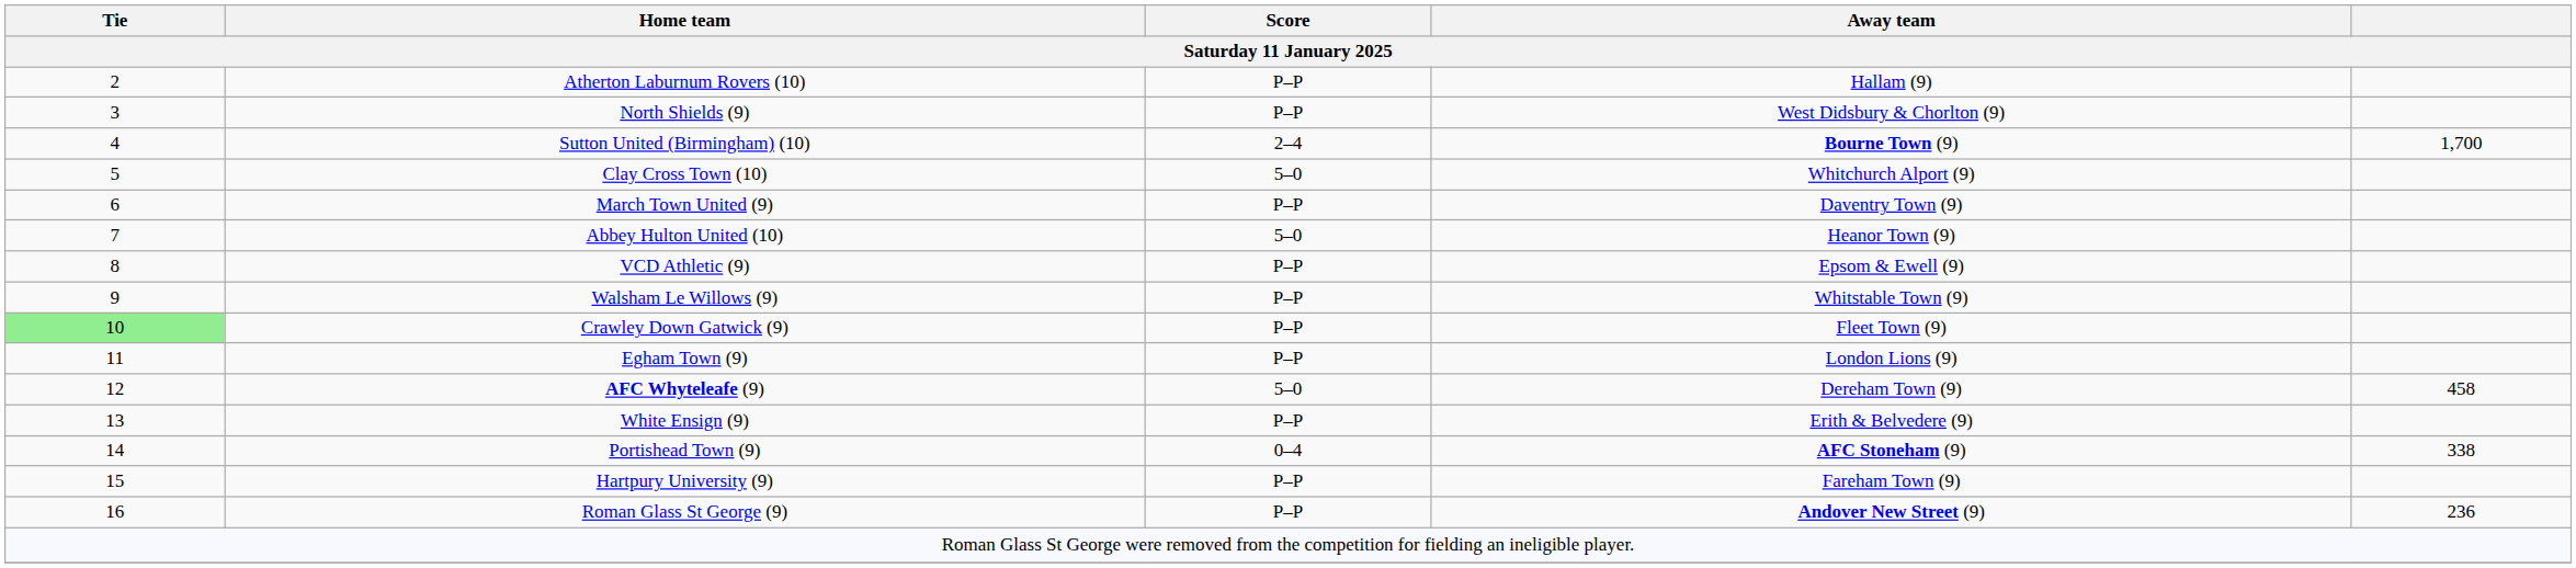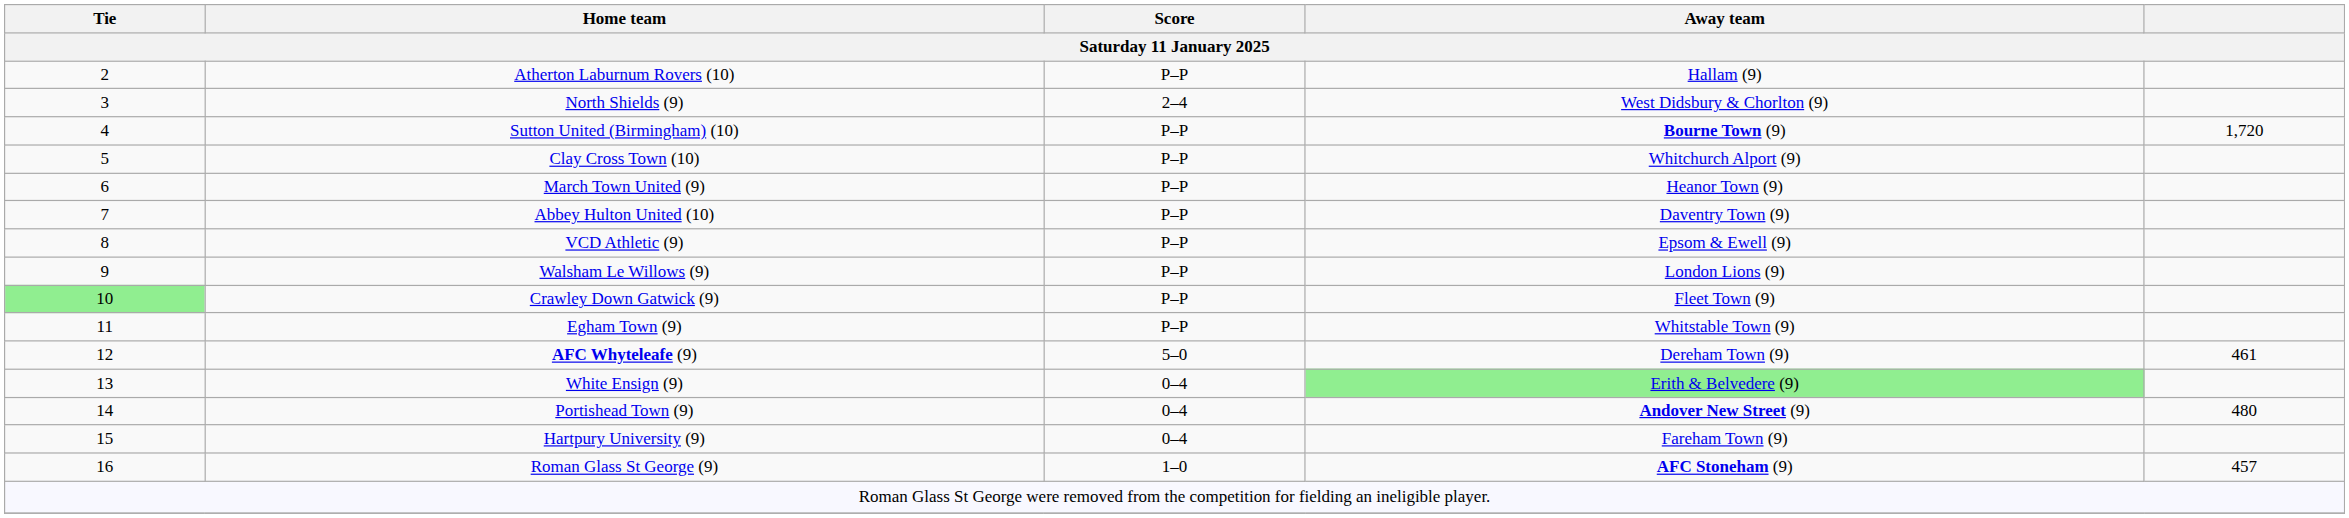North Shields (9) | Score: P–P -> 2–4
Sutton United (Birmingham) (10) | Score: 2–4 -> P–P
Sutton United (Birmingham) (10) | column 5: 1,700 -> 1,720
Clay Cross Town (10) | Score: 5–0 -> P–P
March Town United (9) | Away team: Daventry Town (9) -> Heanor Town (9)
Abbey Hulton United (10) | Score: 5–0 -> P–P
Abbey Hulton United (10) | Away team: Heanor Town (9) -> Daventry Town (9)
Walsham Le Willows (9) | Away team: Whitstable Town (9) -> London Lions (9)
Egham Town (9) | Away team: London Lions (9) -> Whitstable Town (9)
AFC Whyteleafe (9) | column 5: 458 -> 461
White Ensign (9) | Score: P–P -> 0–4
White Ensign (9) | Away team: no background -> lightgreen background
Portishead Town (9) | Away team: AFC Stoneham (9) -> Andover New Street (9)
Portishead Town (9) | column 5: 338 -> 480
Hartpury University (9) | Score: P–P -> 0–4
Roman Glass St George (9) | Score: P–P -> 1–0
Roman Glass St George (9) | Away team: Andover New Street (9) -> AFC Stoneham (9)
Roman Glass St George (9) | column 5: 236 -> 457
